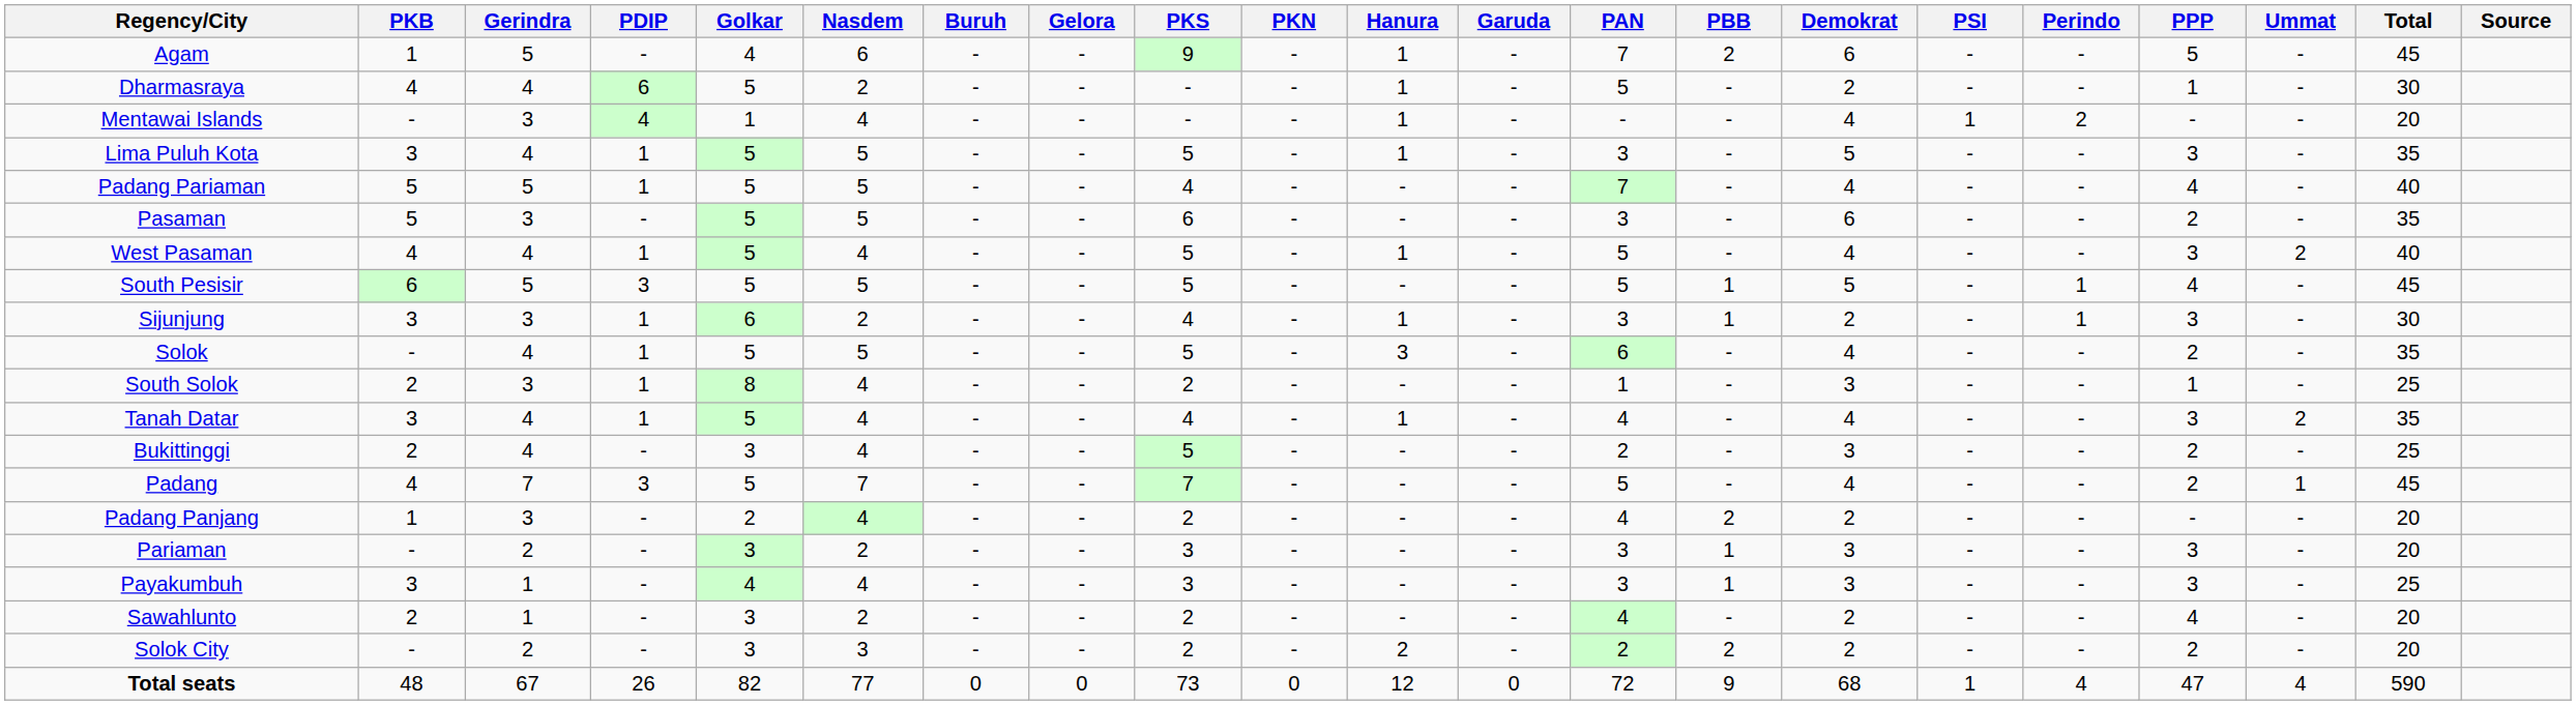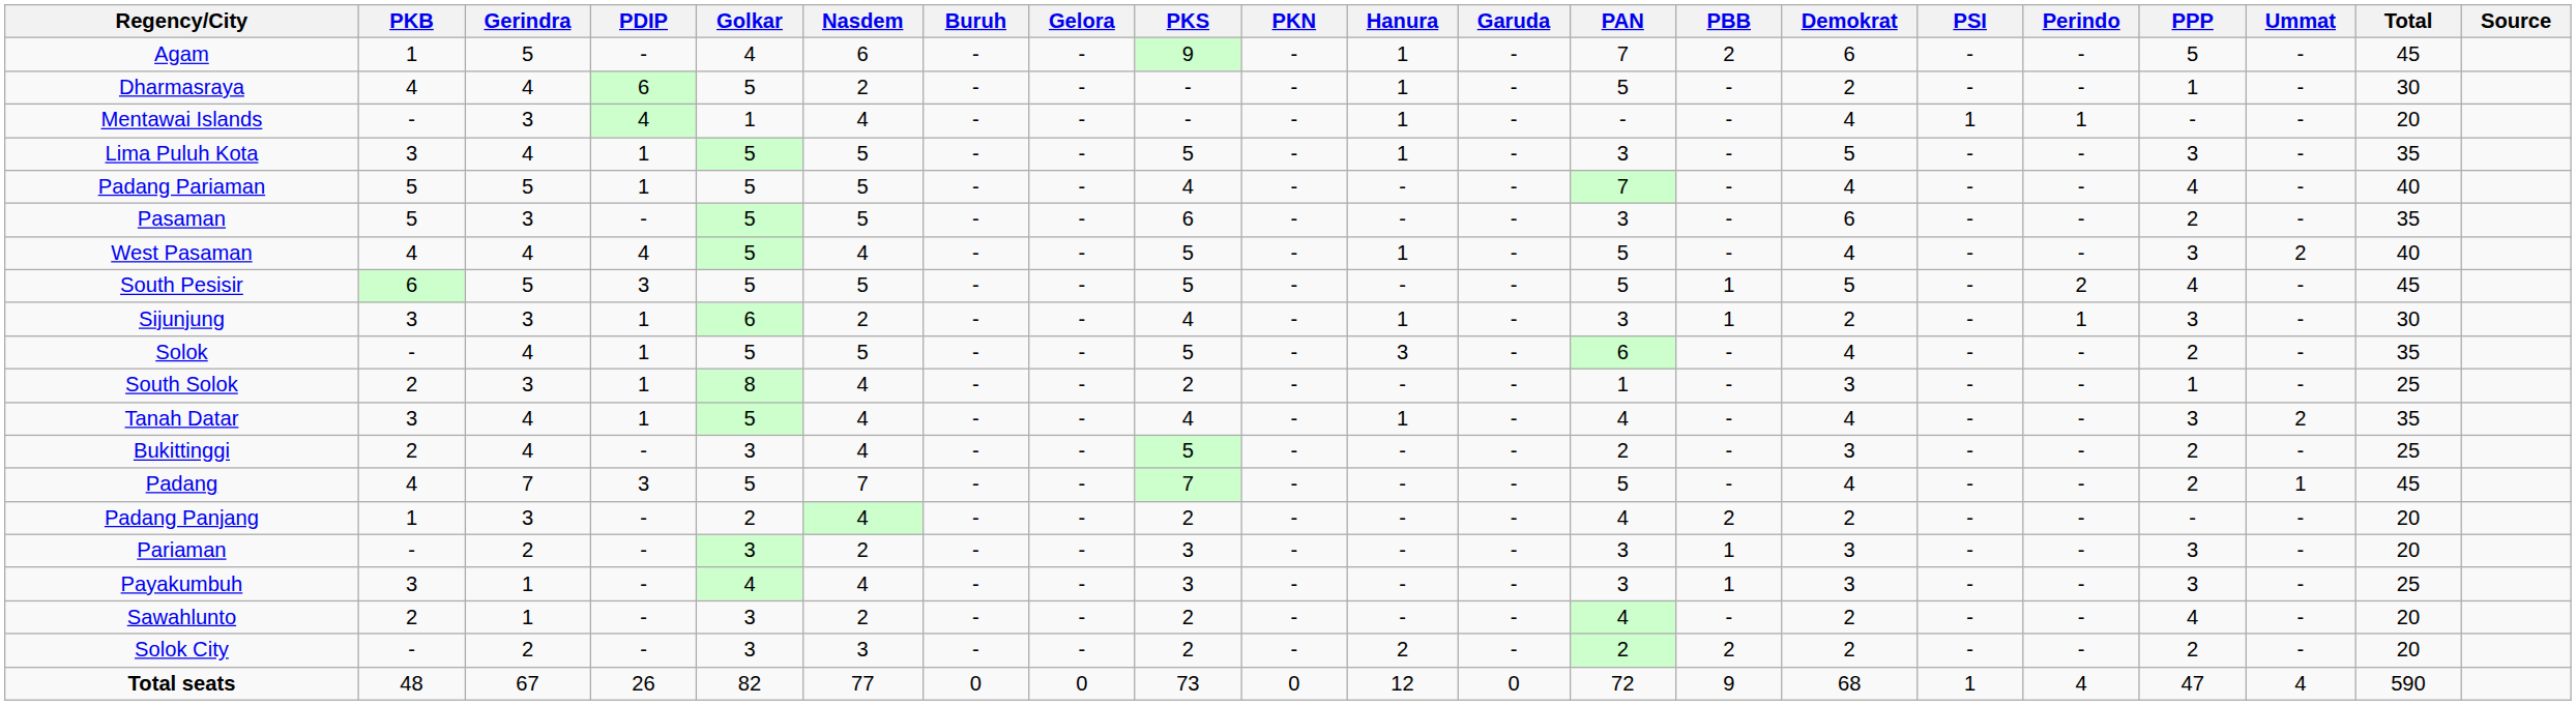Mentawai Islands | Perindo: 2 -> 1
West Pasaman | PDIP: 1 -> 4
South Pesisir | Perindo: 1 -> 2
